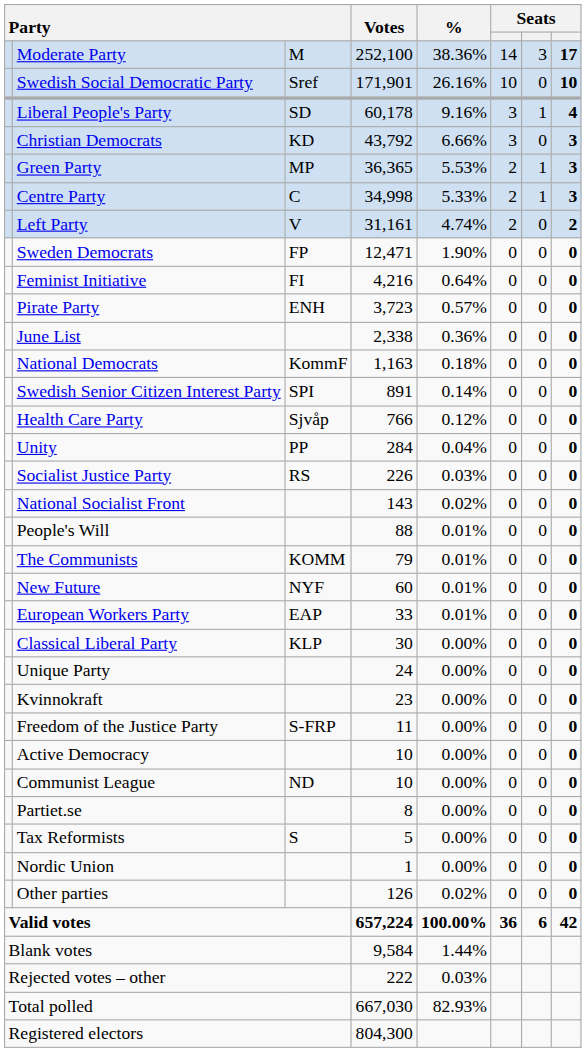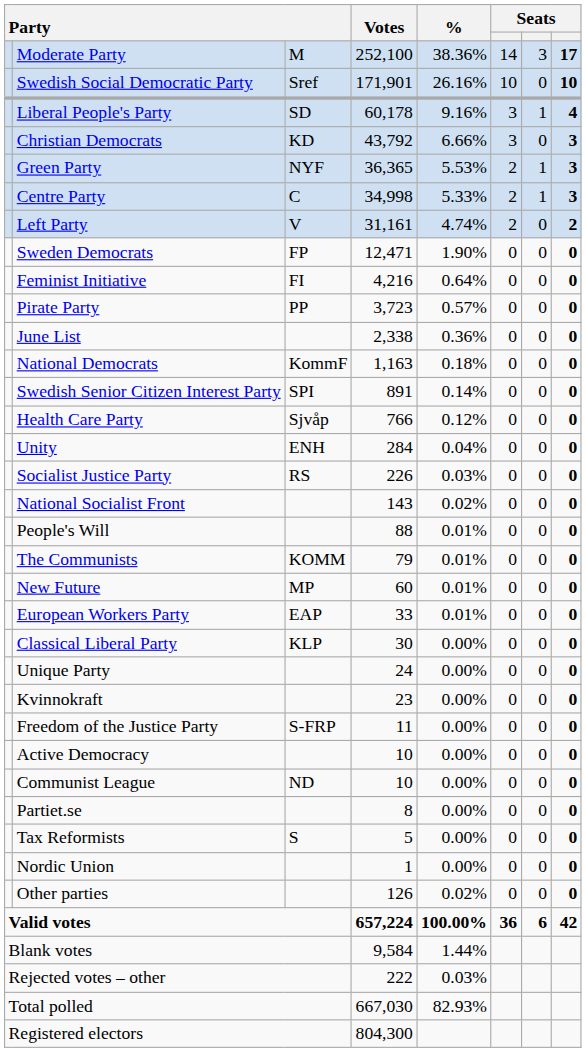Green Party | column 3: MP -> NYF
Pirate Party | column 3: ENH -> PP
Unity | column 3: PP -> ENH
New Future | column 3: NYF -> MP
